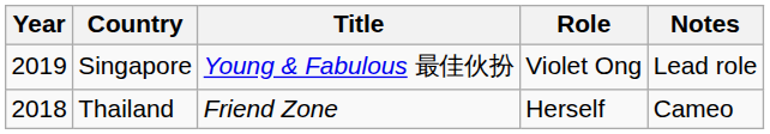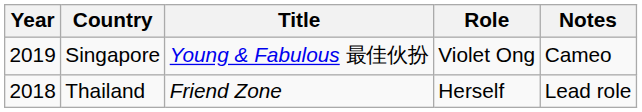Singapore | Notes: Lead role -> Cameo
Thailand | Notes: Cameo -> Lead role
